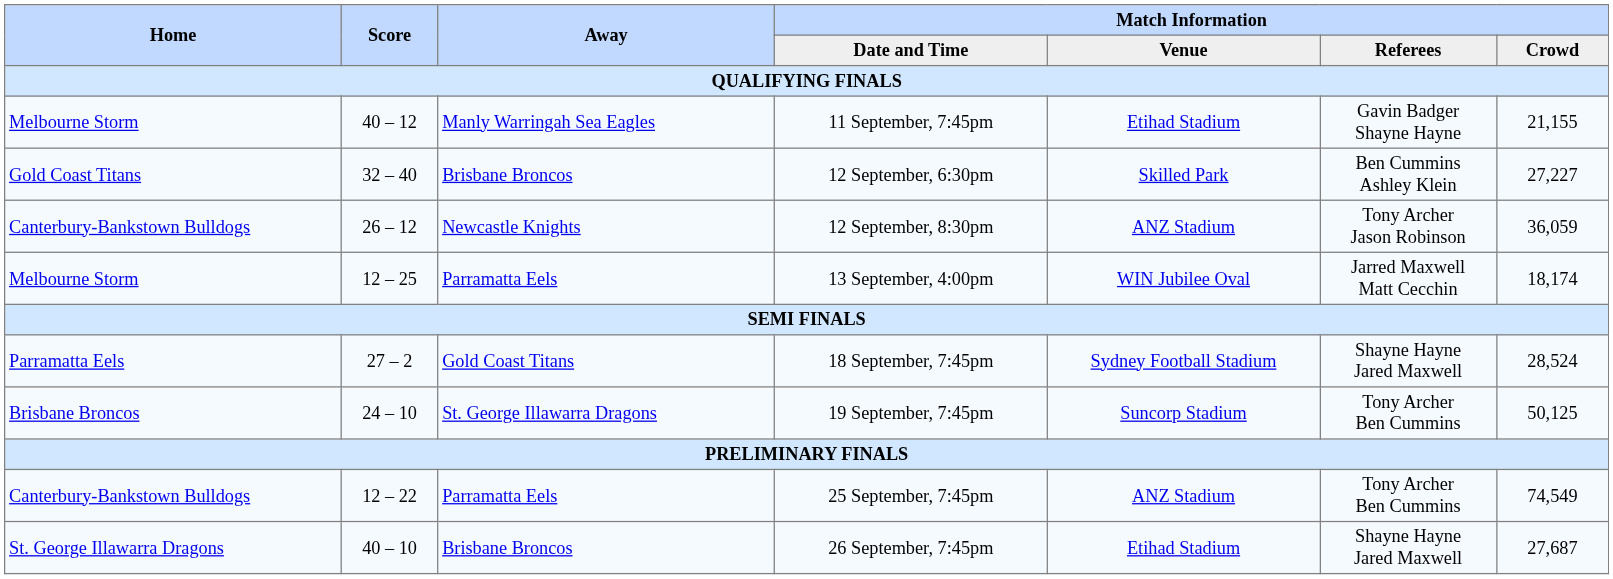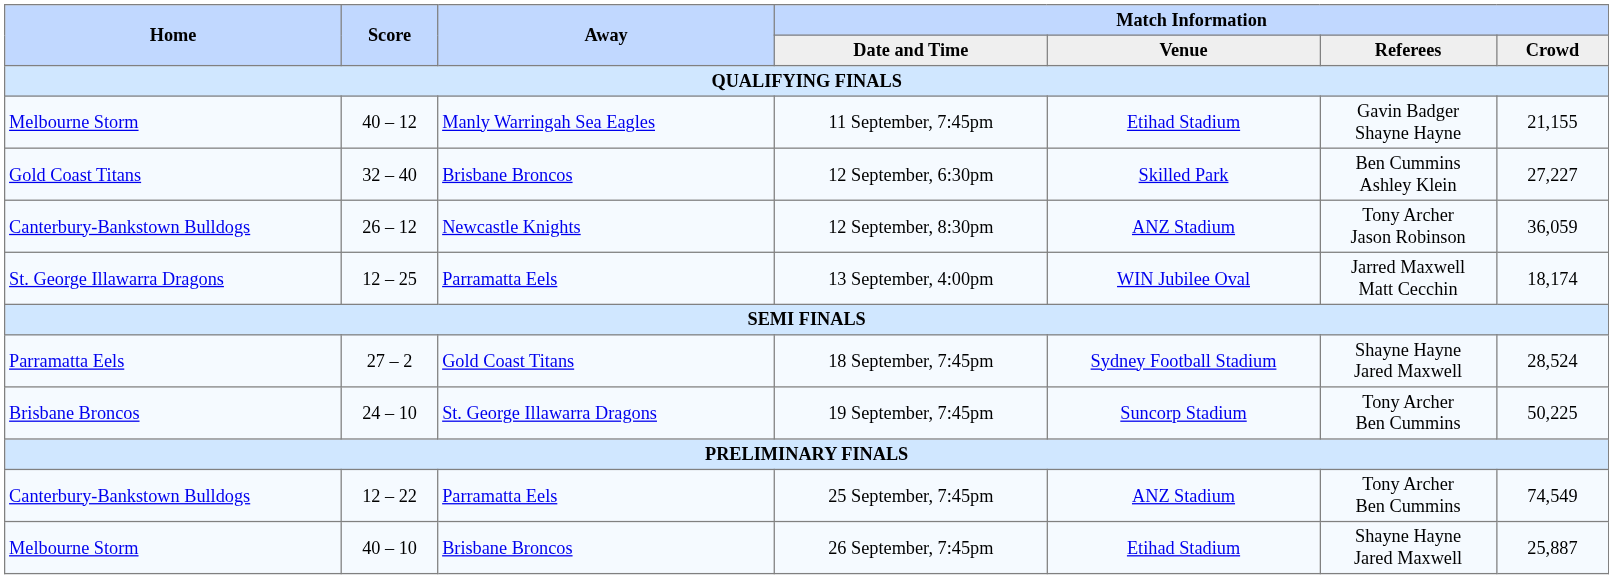13 September, 4:00pm | Home: Melbourne Storm -> St. George Illawarra Dragons
19 September, 7:45pm | Match Information / Crowd: 50,125 -> 50,225
26 September, 7:45pm | Home: St. George Illawarra Dragons -> Melbourne Storm
26 September, 7:45pm | Match Information / Crowd: 27,687 -> 25,887
